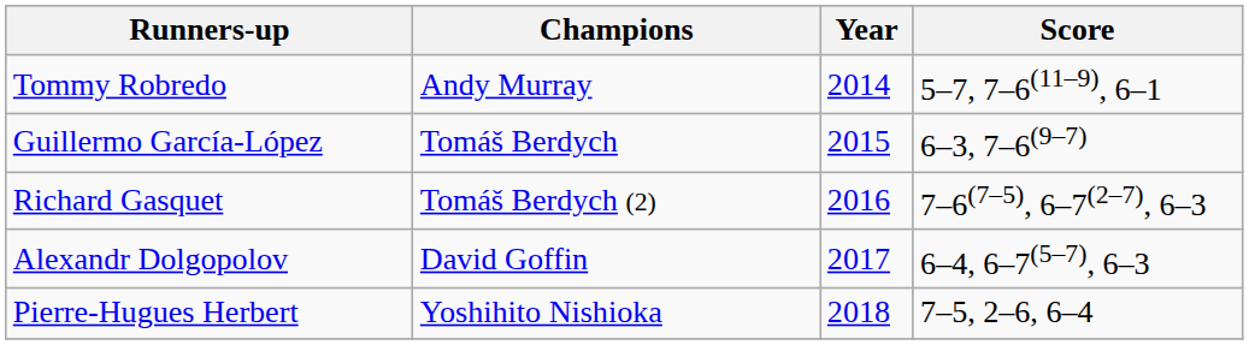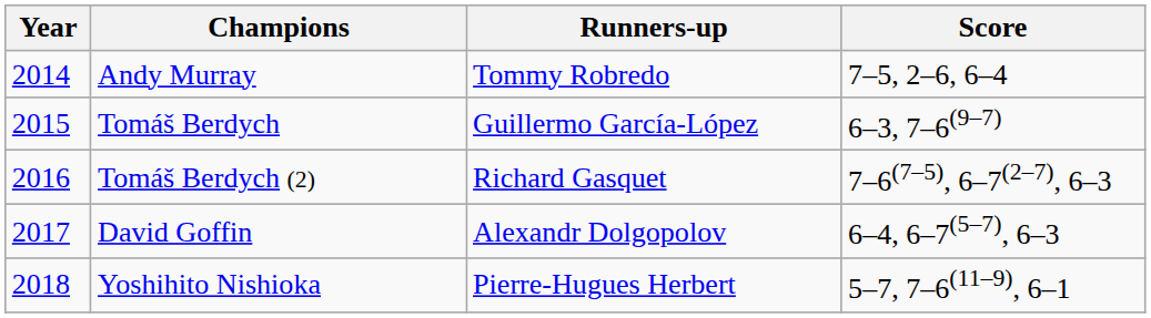columns swapped: Year <-> Runners-up
Andy Murray | Score: 5–7, 7–6(11–9), 6–1 -> 7–5, 2–6, 6–4
Yoshihito Nishioka | Score: 7–5, 2–6, 6–4 -> 5–7, 7–6(11–9), 6–1
